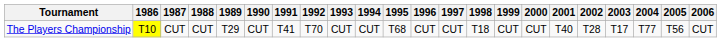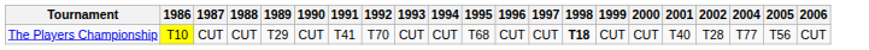- column: 2003 | T17
The Players Championship | 1998: normal -> bold
